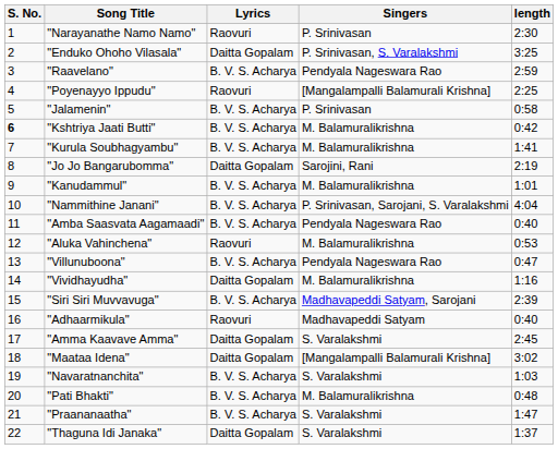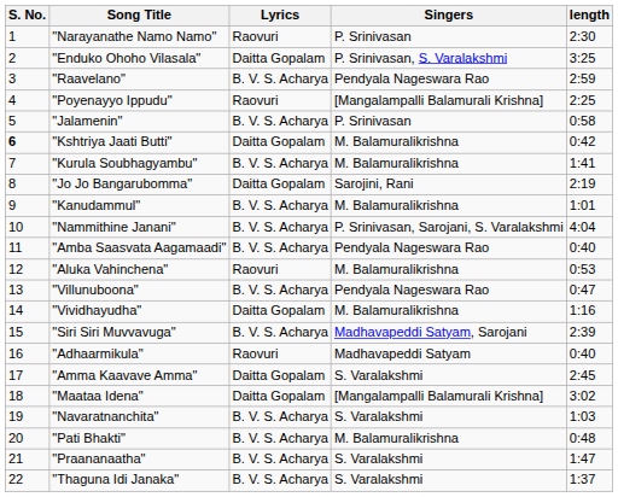"Kshtriya Jaati Butti" | Lyrics: B. V. S. Acharya -> Daitta Gopalam
"Thaguna Idi Janaka" | Lyrics: Daitta Gopalam -> B. V. S. Acharya
